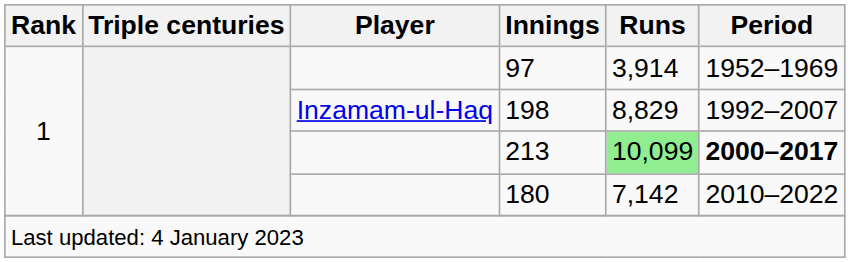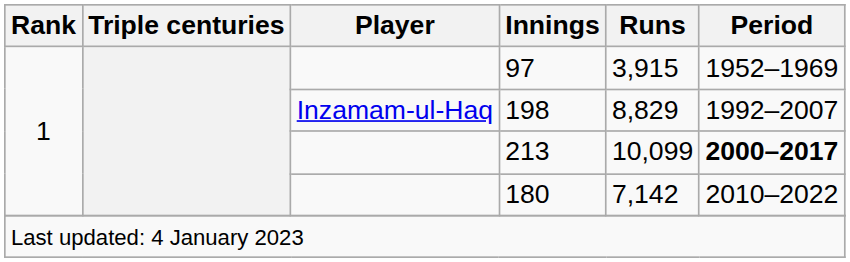97 | Runs: 3,914 -> 3,915
213 | Runs: lightgreen background -> no background
